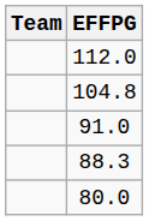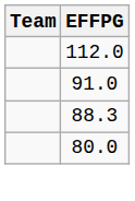- row: 104.8
